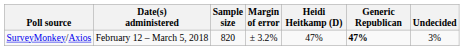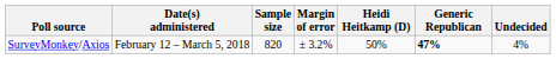SurveyMonkey/Axios | Heidi Heitkamp (D): 47% -> 50%
SurveyMonkey/Axios | Undecided: 3% -> 4%
